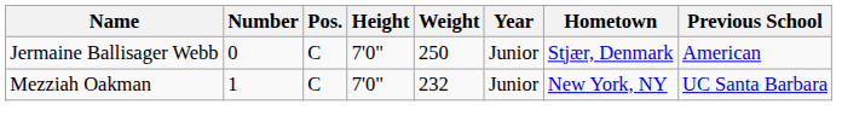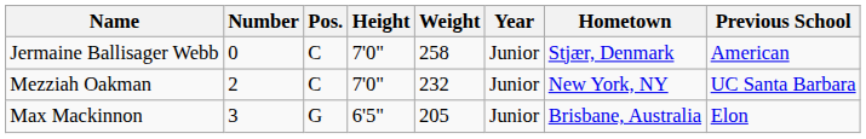Jermaine Ballisager Webb | Weight: 250 -> 258
Mezziah Oakman | Number: 1 -> 2
+ row: Max Mackinnon | 3 | G | 6'5" | 205 | Junior | Brisbane, Australia | Elon
